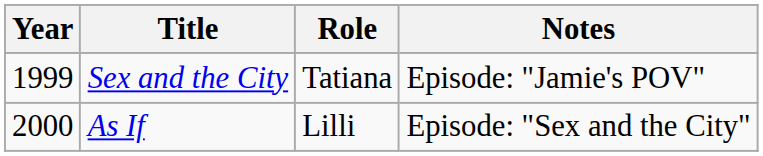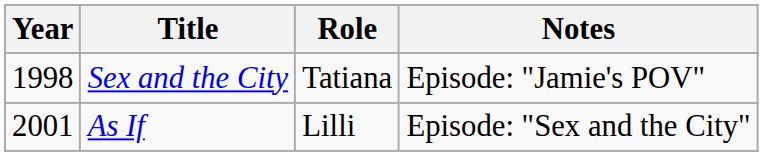Sex and the City | Year: 1999 -> 1998
As If | Year: 2000 -> 2001
